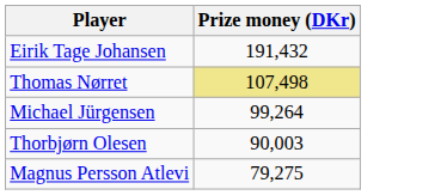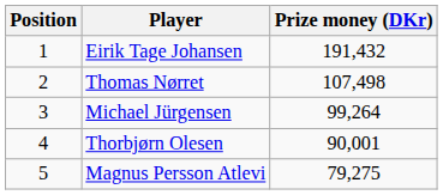+ column: Position | 1 | 2 | 3 | 4 | 5
Thomas Nørret | Prize money (DKr): khaki background -> no background
Thorbjørn Olesen | Prize money (DKr): 90,003 -> 90,001
